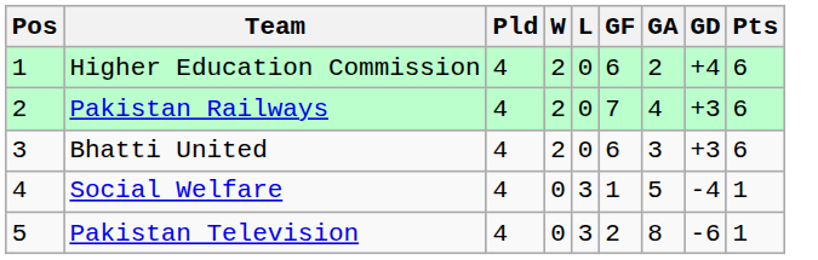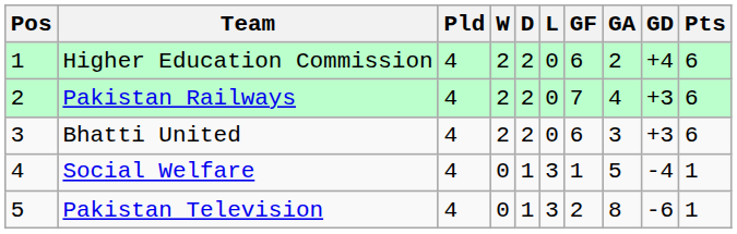+ column: D | 2 | 2 | 2 | 1 | 1
